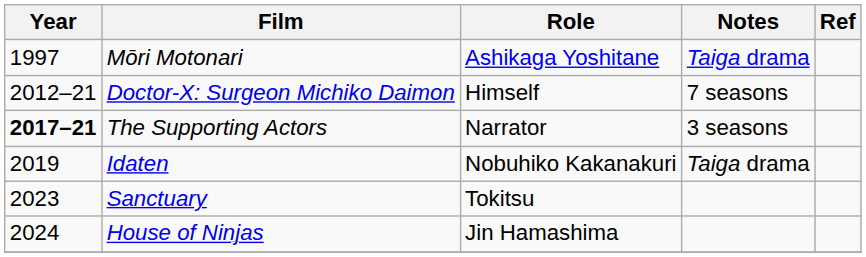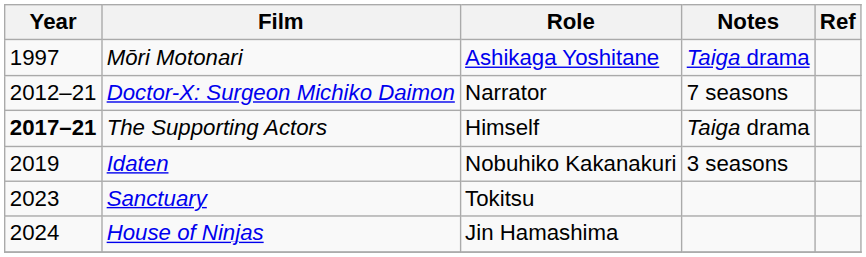Doctor-X: Surgeon Michiko Daimon | Role: Himself -> Narrator
The Supporting Actors | Role: Narrator -> Himself
The Supporting Actors | Notes: 3 seasons -> Taiga drama
Idaten | Notes: Taiga drama -> 3 seasons
